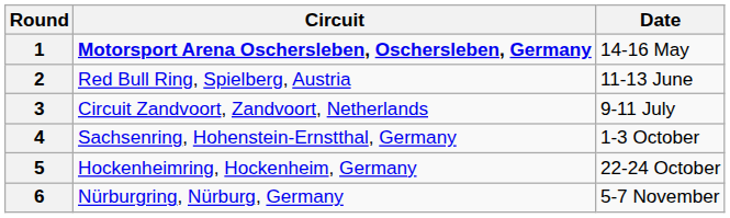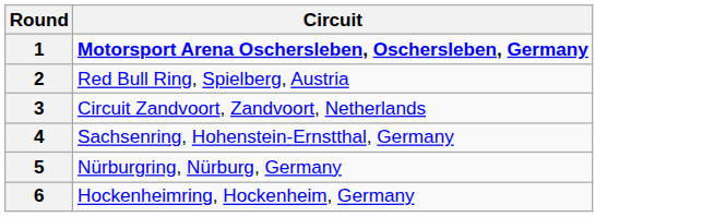- column: Date | 14-16 May | 11-13 June | 9-11 July | 1-3 October | 22-24 October | 5-7 November
5 | Circuit: Hockenheimring, Hockenheim, Germany -> Nürburgring, Nürburg, Germany
6 | Circuit: Nürburgring, Nürburg, Germany -> Hockenheimring, Hockenheim, Germany
